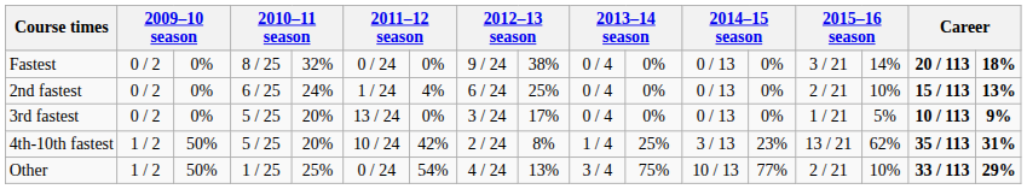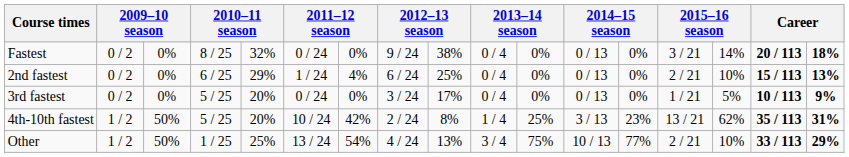2nd fastest | column 5: 24% -> 29%
3rd fastest | column 6: 13 / 24 -> 0 / 24
Other | column 6: 0 / 24 -> 13 / 24
